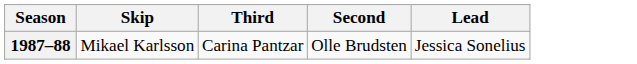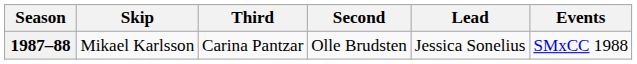+ column: Events | SMxCC 1988
